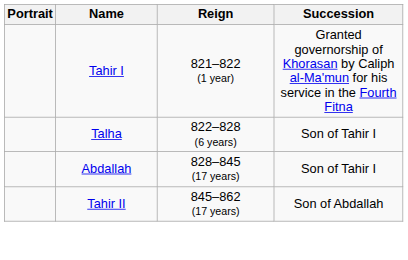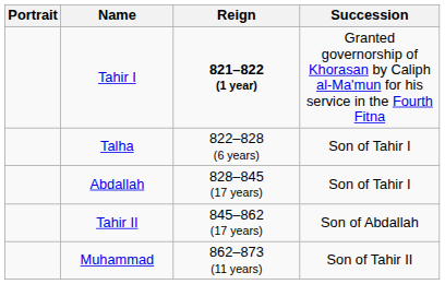Tahir I | Reign: normal -> bold
+ row: Muhammad | 862–873 (11 years) | Son of Tahir II
